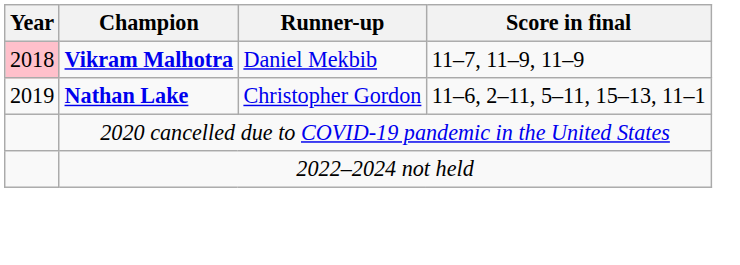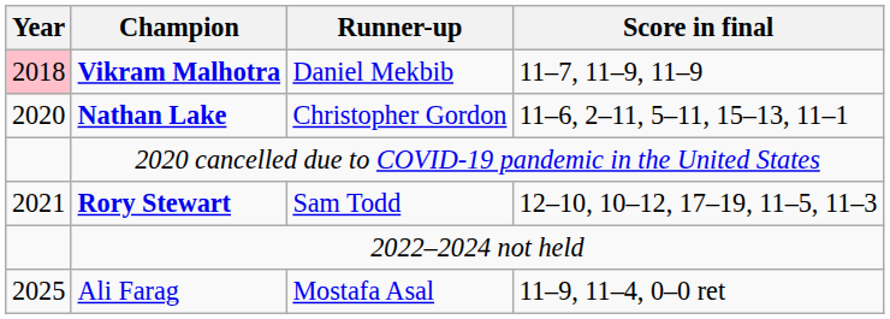Nathan Lake | Year: 2019 -> 2020
+ row: 2021 | Rory Stewart | Sam Todd | 12–10, 10–12, 17–19, 11–5, 11–3
+ row: 2025 | Ali Farag | Mostafa Asal | 11–9, 11–4, 0–0 ret
